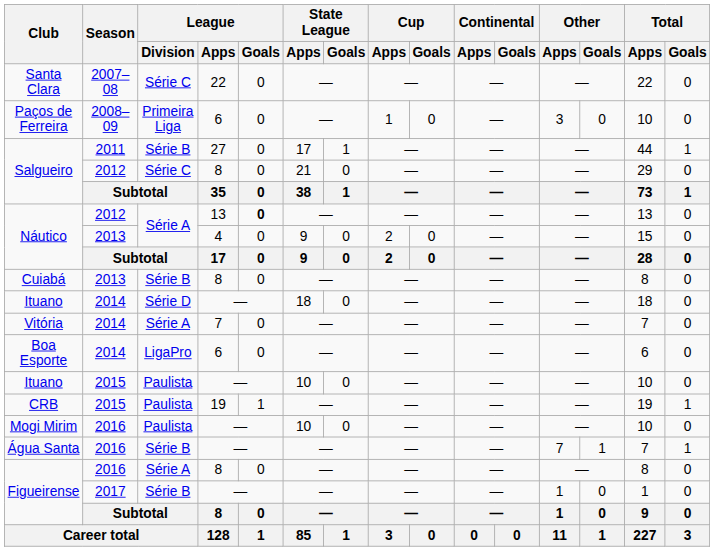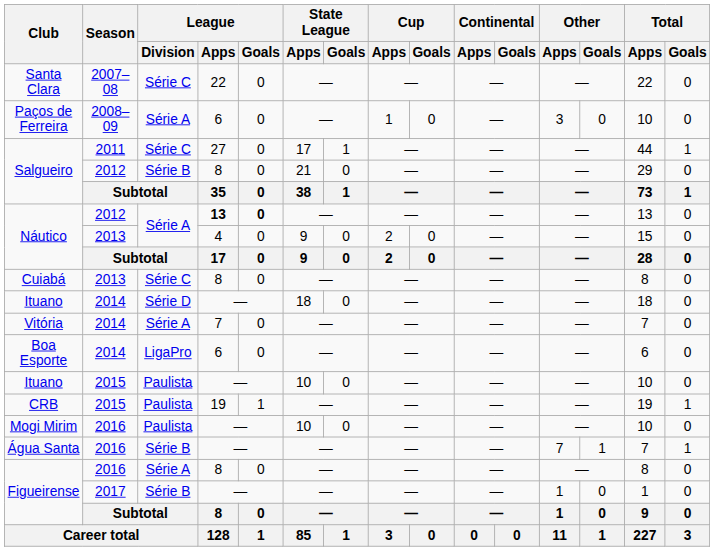Paços de Ferreira | League / Division: Primeira Liga -> Série A
Salgueiro / 2011 | League / Division: Série B -> Série C
Salgueiro / 2012 | League / Division: Série C -> Série B
Náutico / 2012 | League / Apps: normal -> bold
Cuiabá | League / Division: Série B -> Série C
